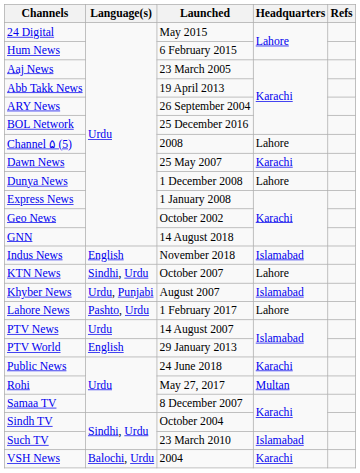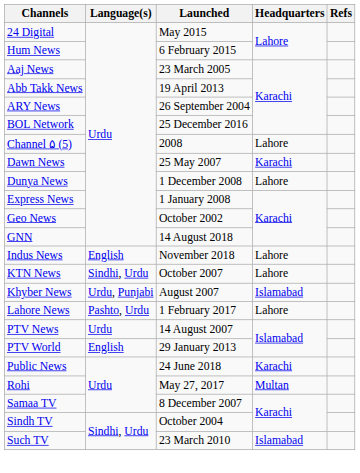Indus News | Headquarters: Islamabad -> Lahore
- row: VSH News | Balochi, Urdu | 2004 | Karachi
